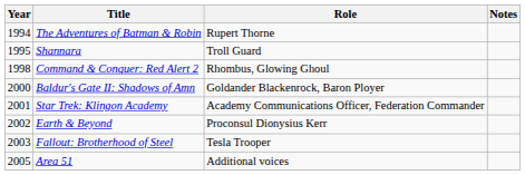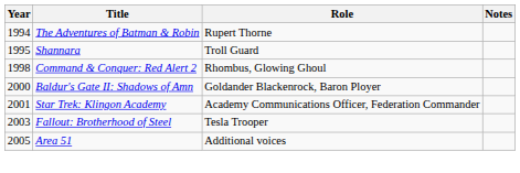- row: 2002 | Earth & Beyond | Proconsul Dionysius Kerr
